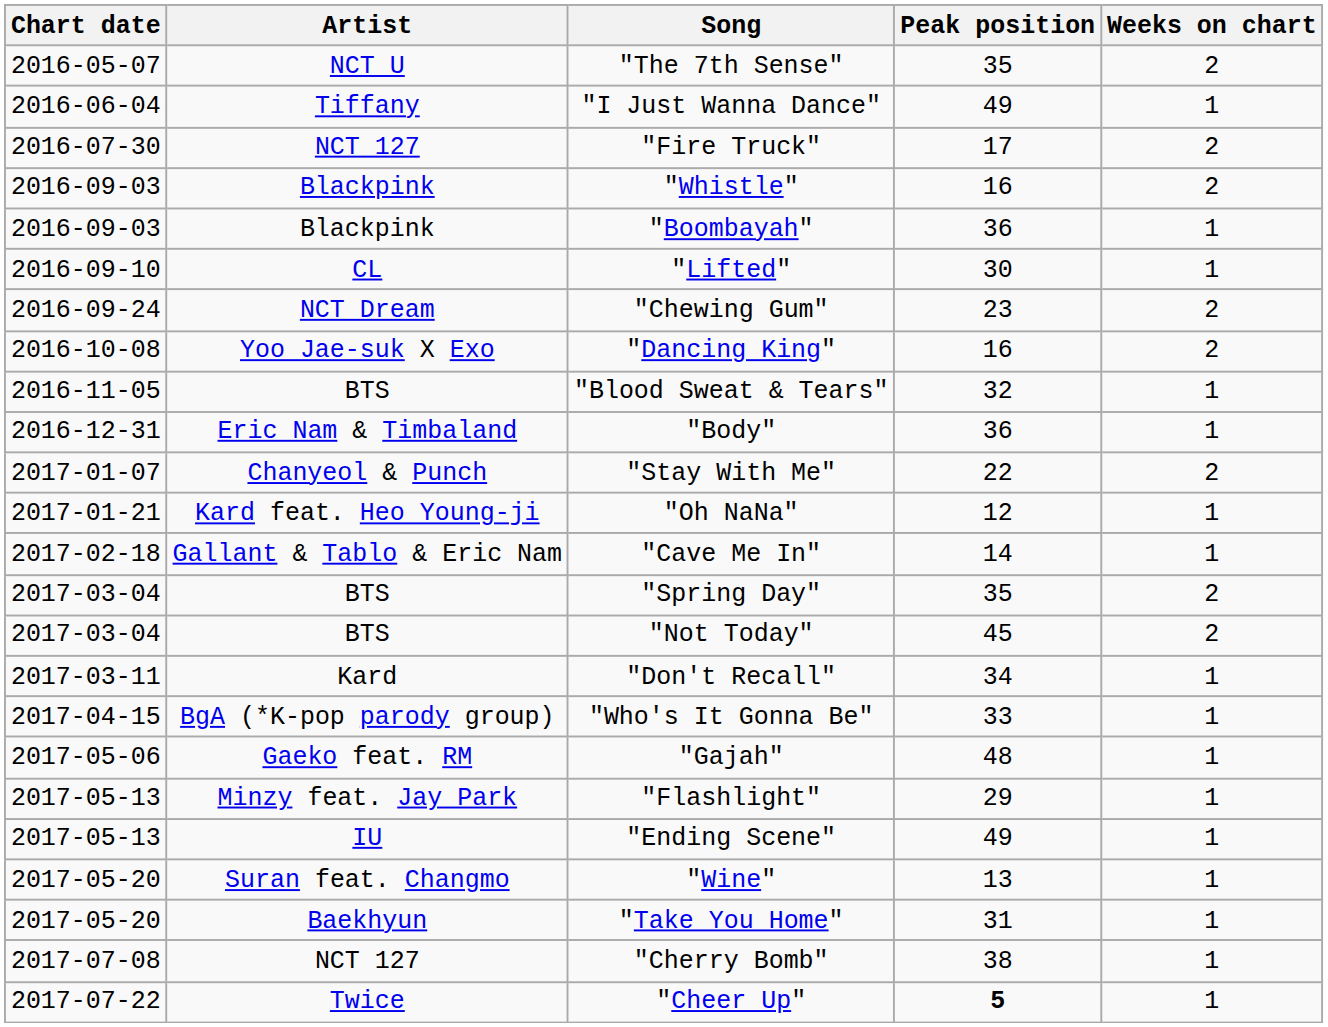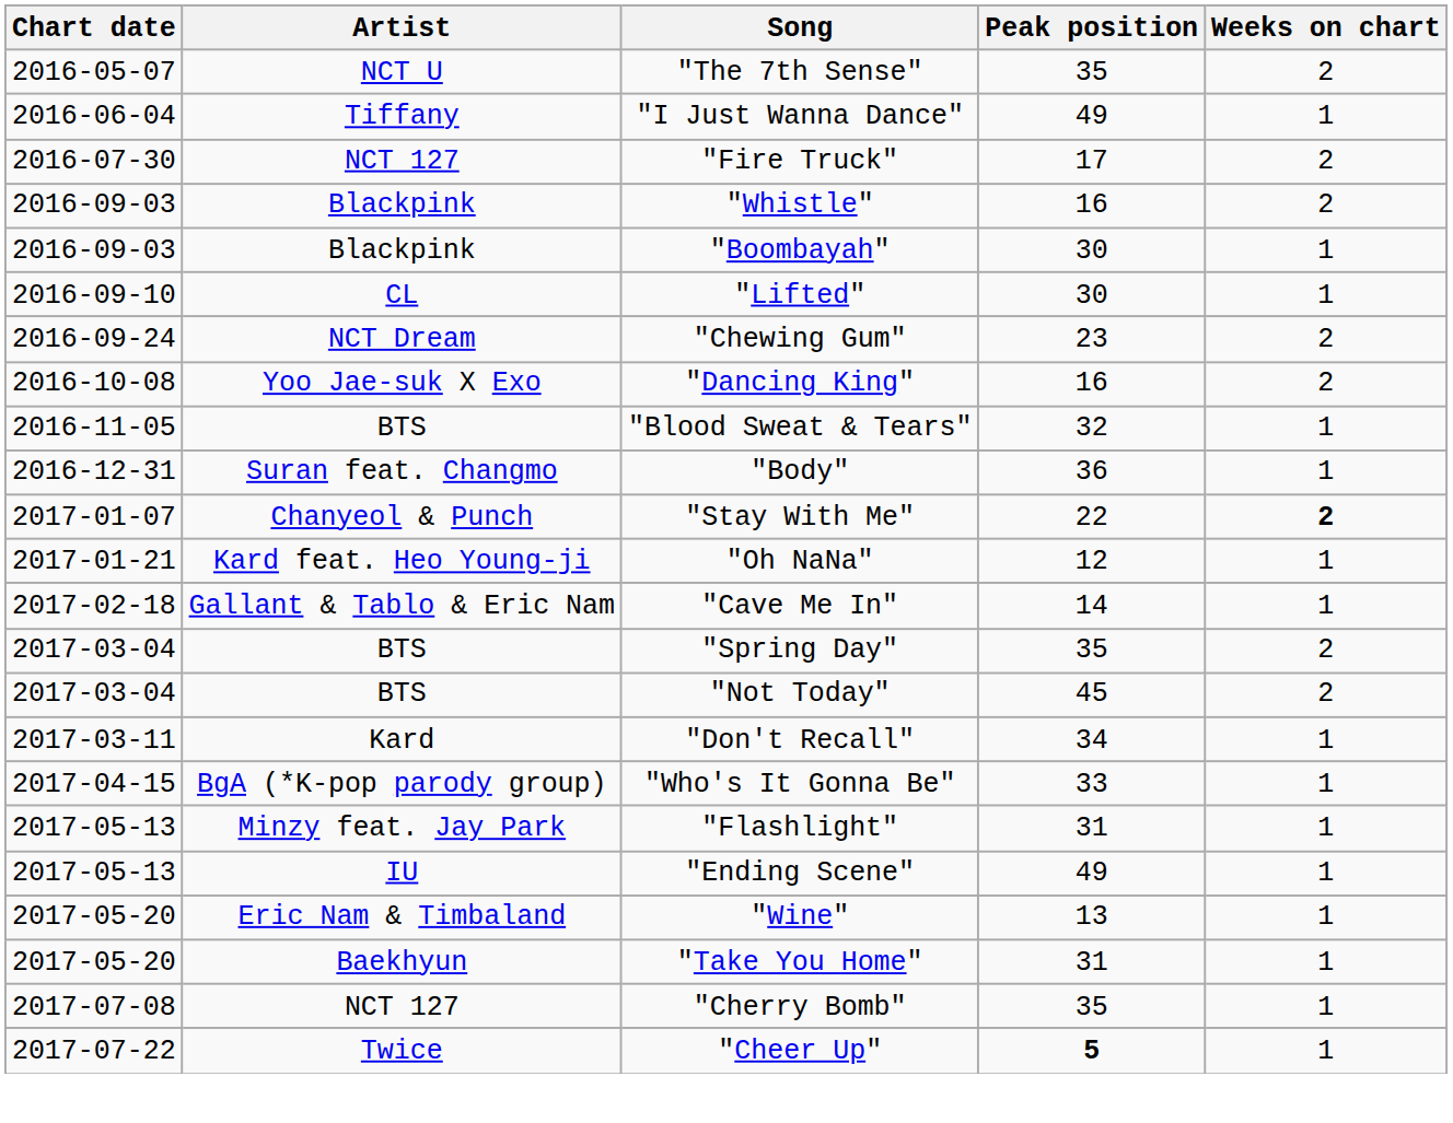"Boombayah" | Peak position: 36 -> 30
"Body" | Artist: Eric Nam & Timbaland -> Suran feat. Changmo
"Stay With Me" | Weeks on chart: normal -> bold
- row: 2017-05-06 | Gaeko feat. RM | "Gajah" | 48 | 1
"Flashlight" | Peak position: 29 -> 31
"Wine" | Artist: Suran feat. Changmo -> Eric Nam & Timbaland
"Cherry Bomb" | Peak position: 38 -> 35
